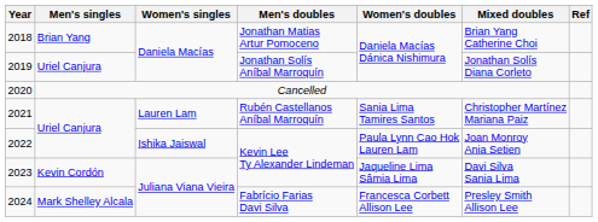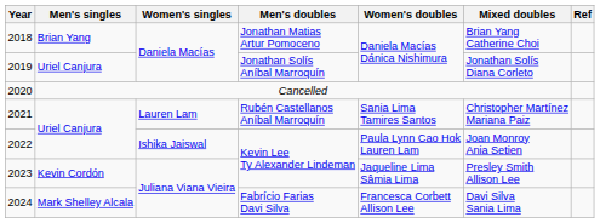2023 | Mixed doubles: Davi Silva Sania Lima -> Presley Smith Allison Lee
2024 | Mixed doubles: Presley Smith Allison Lee -> Davi Silva Sania Lima
